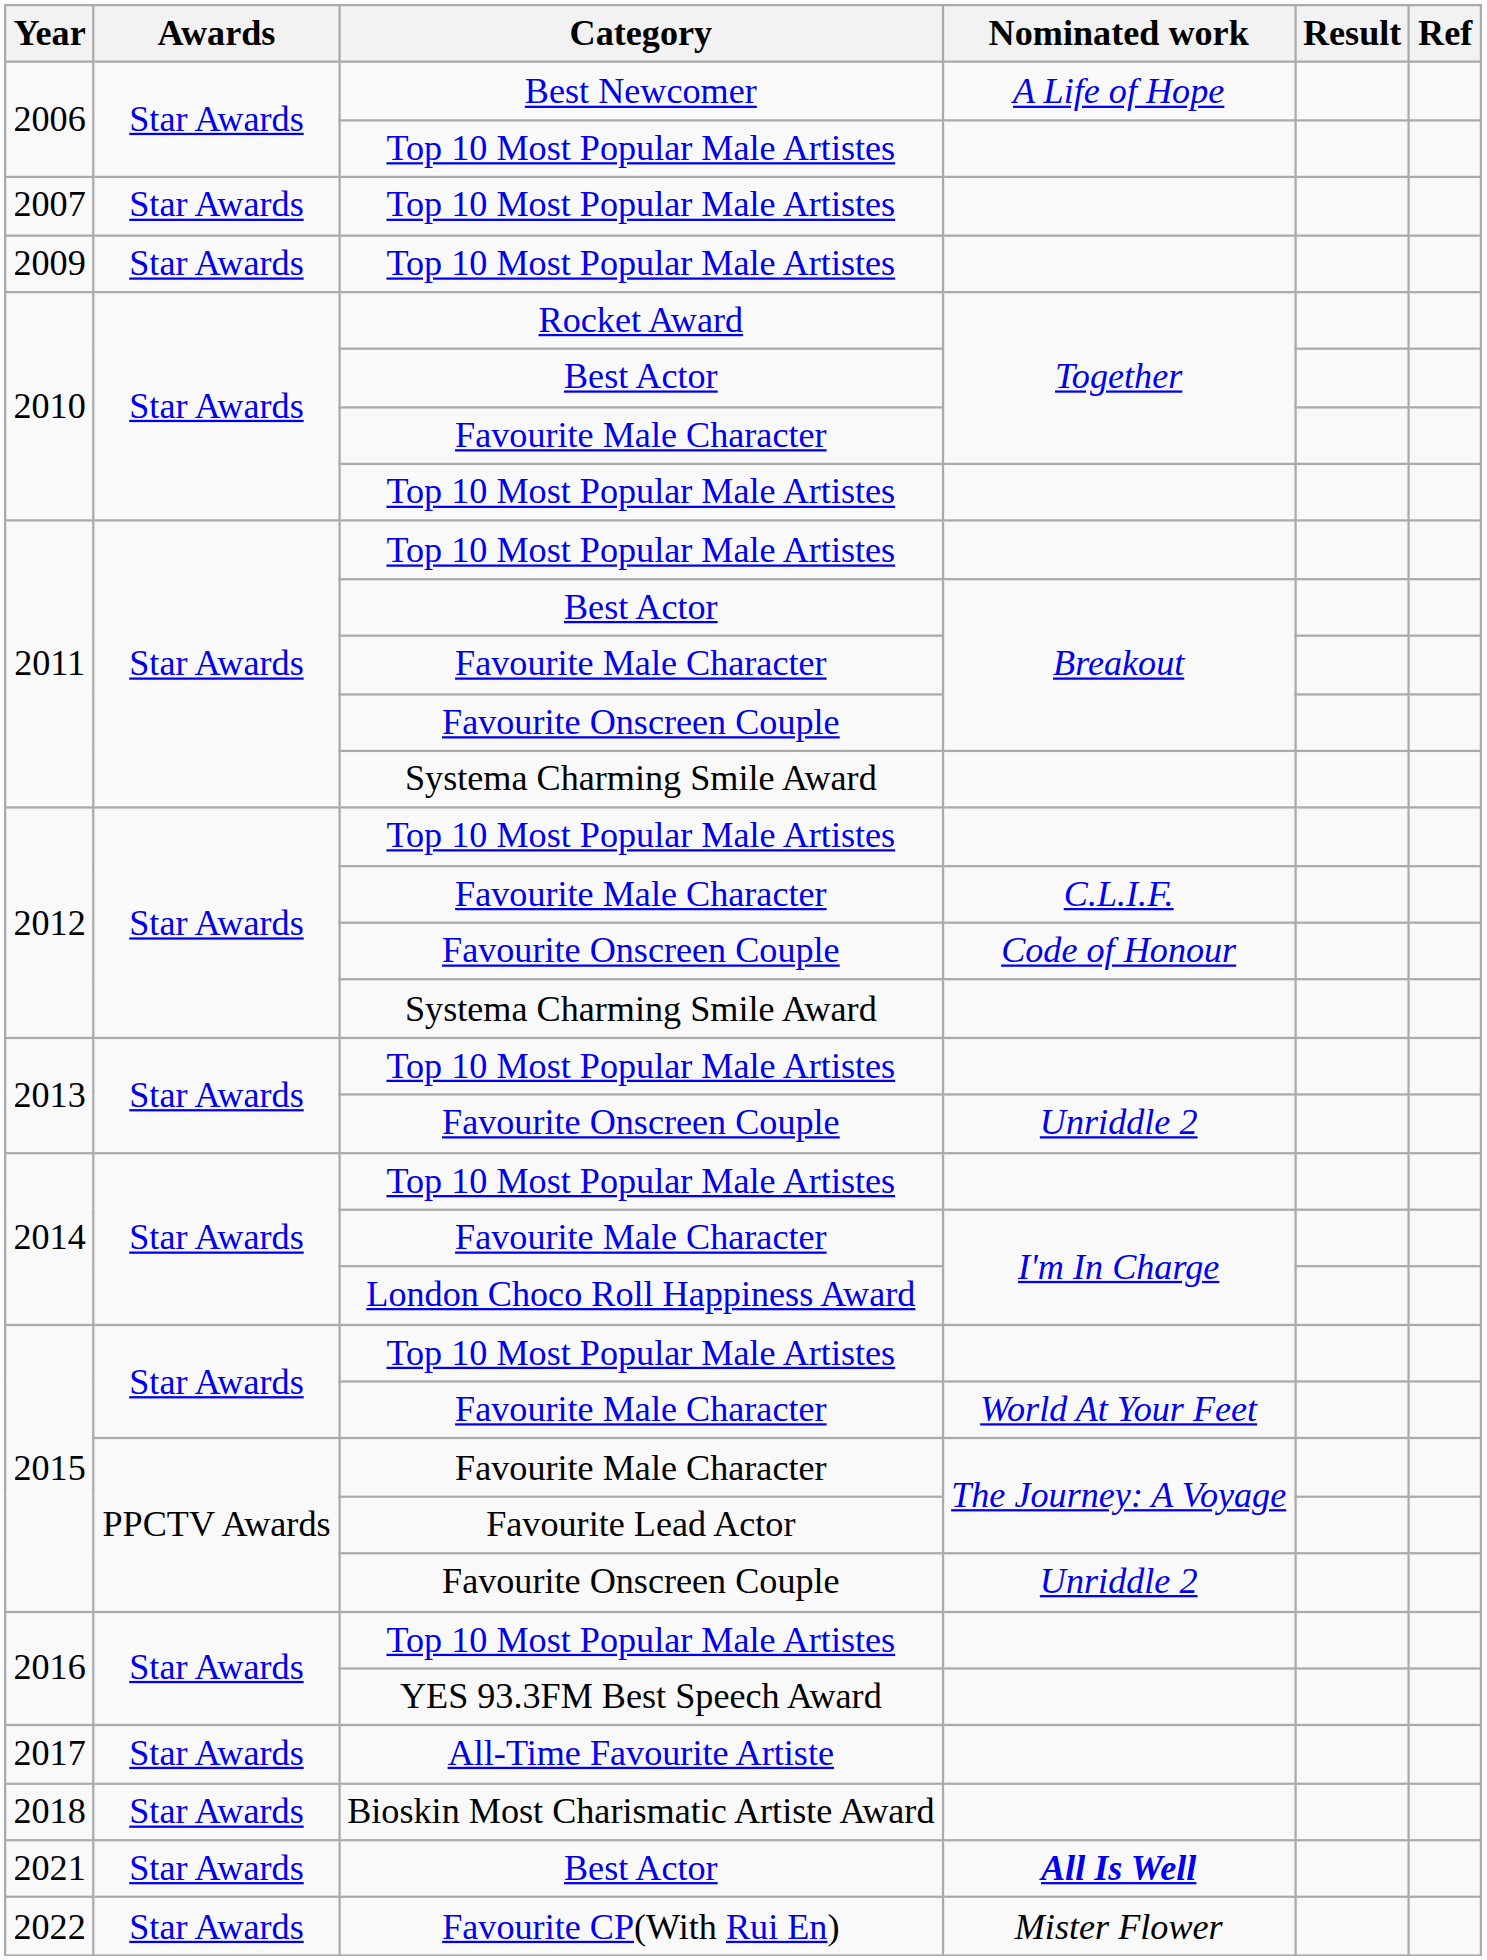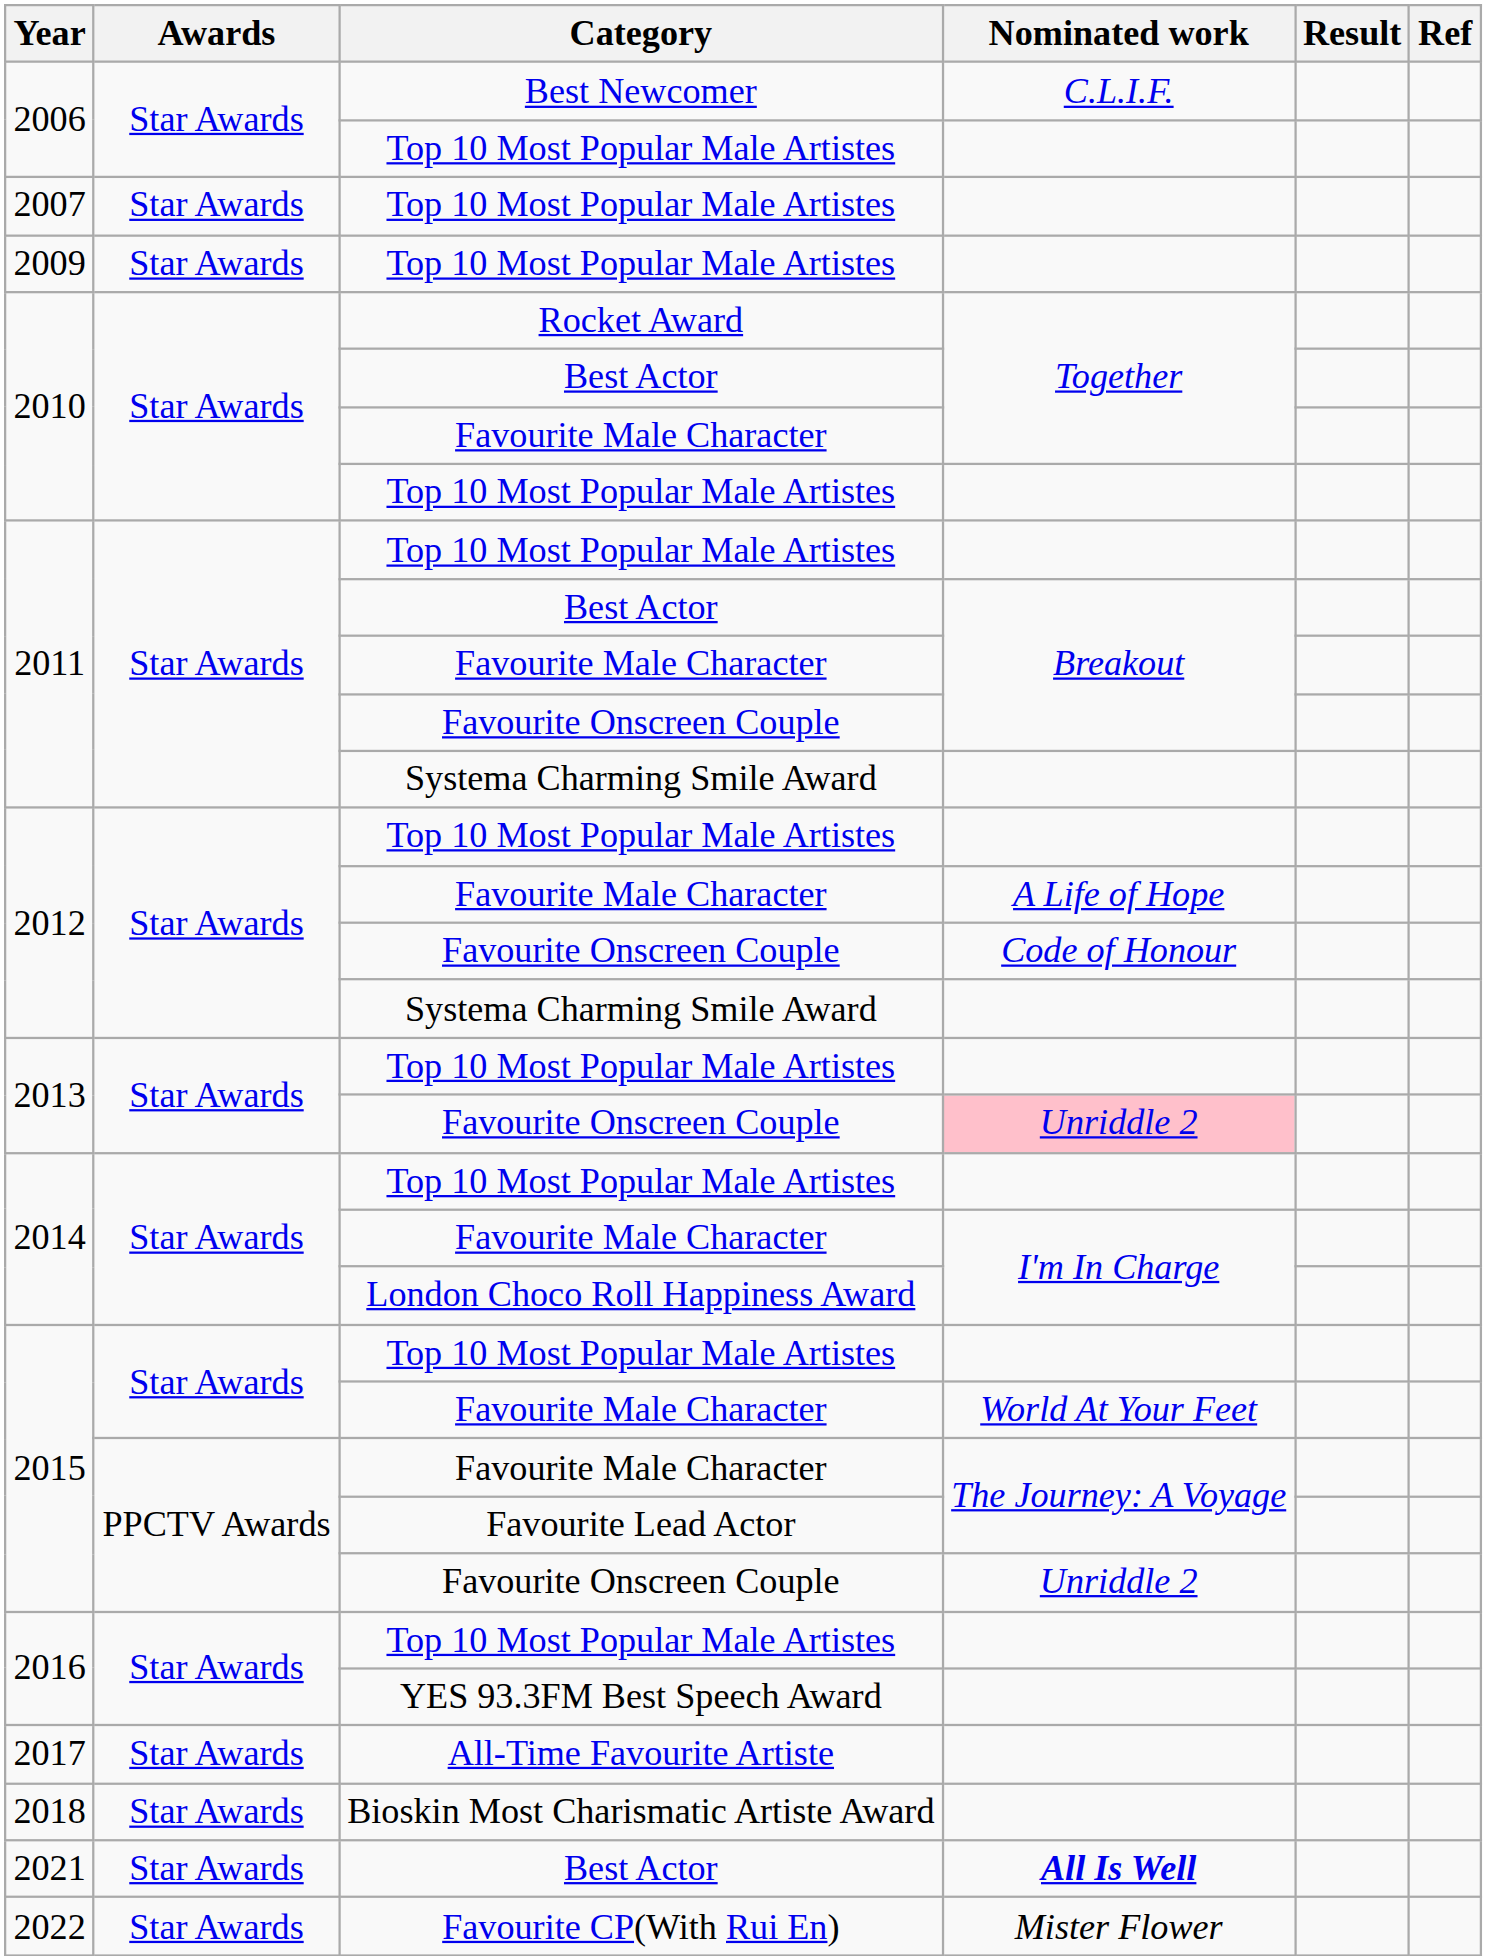2006 / Best Newcomer | Nominated work: A Life of Hope -> C.L.I.F.
2012 / Favourite Male Character | Nominated work: C.L.I.F. -> A Life of Hope
2013 / Favourite Onscreen Couple | Nominated work: no background -> pink background
